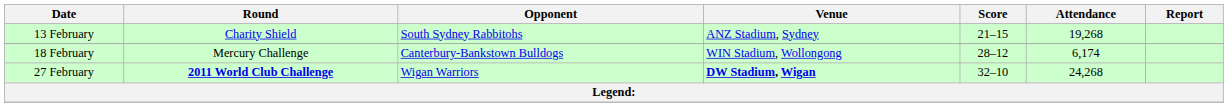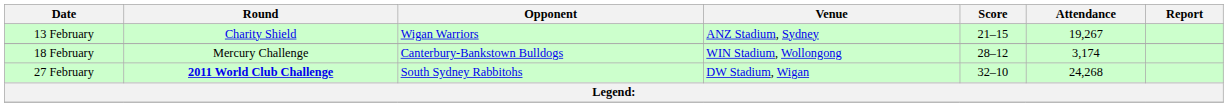13 February | Opponent: South Sydney Rabbitohs -> Wigan Warriors
13 February | Attendance: 19,268 -> 19,267
18 February | Attendance: 6,174 -> 3,174
27 February | Opponent: Wigan Warriors -> South Sydney Rabbitohs
27 February | Venue: bold -> normal
